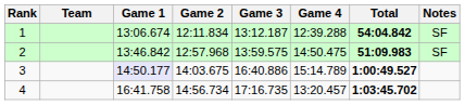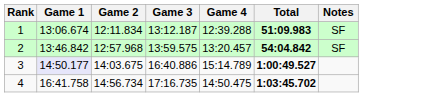- column: Team
1 | Total: 54:04.842 -> 51:09.983
2 | Game 4: 14:50.475 -> 13:20.457
2 | Total: 51:09.983 -> 54:04.842
4 | Game 4: 13:20.457 -> 14:50.475
